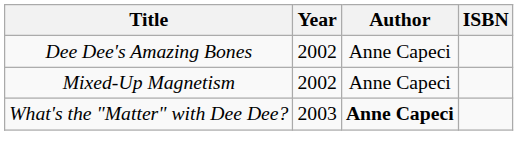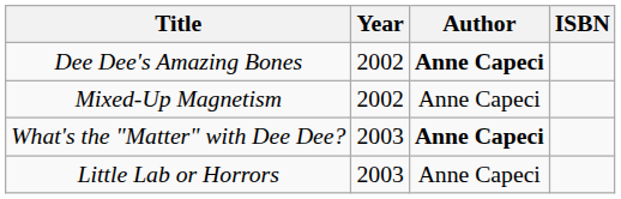Dee Dee's Amazing Bones | Author: normal -> bold
+ row: Little Lab or Horrors | 2003 | Anne Capeci
